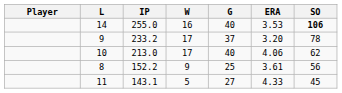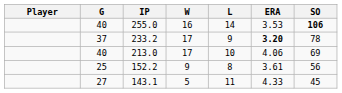columns swapped: G <-> L
233.2 | ERA: normal -> bold
213.0 | SO: 62 -> 69
